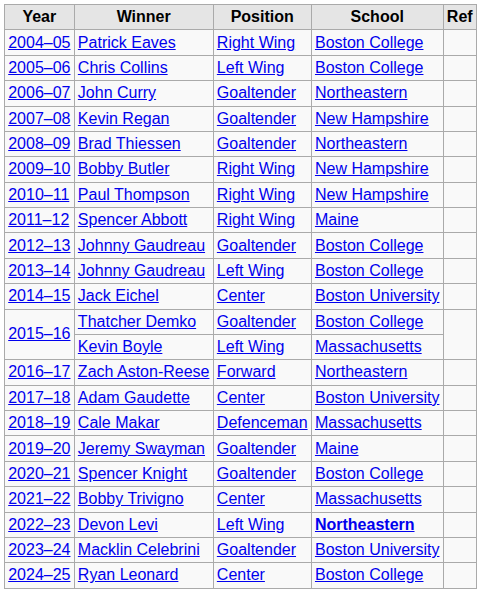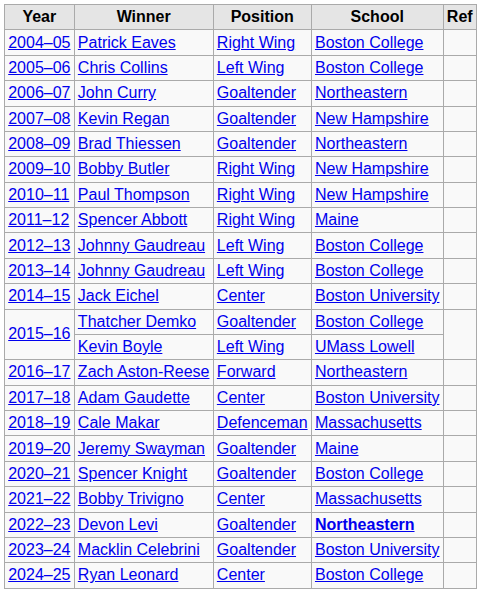2012–13 / Johnny Gaudreau | Position: Goaltender -> Left Wing
Kevin Boyle | School: Massachusetts -> UMass Lowell
Devon Levi | Position: Left Wing -> Goaltender
